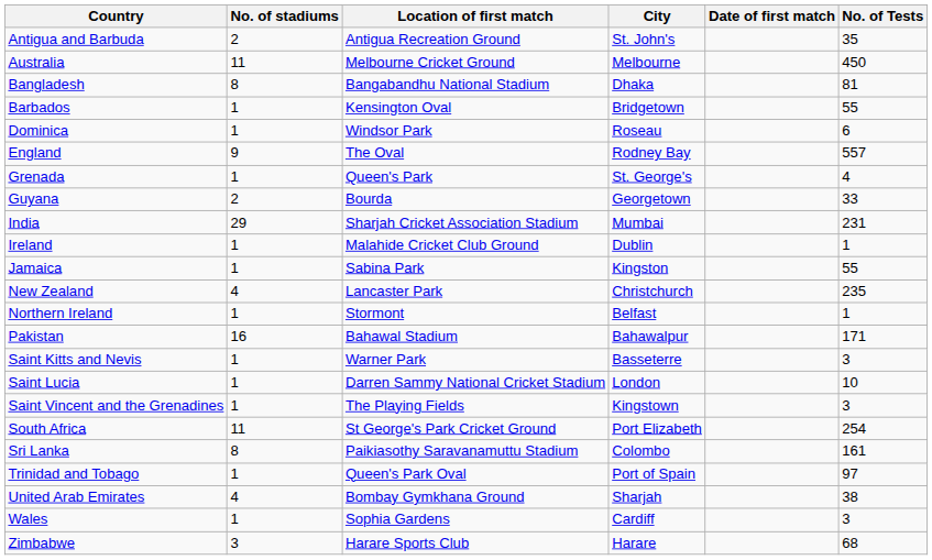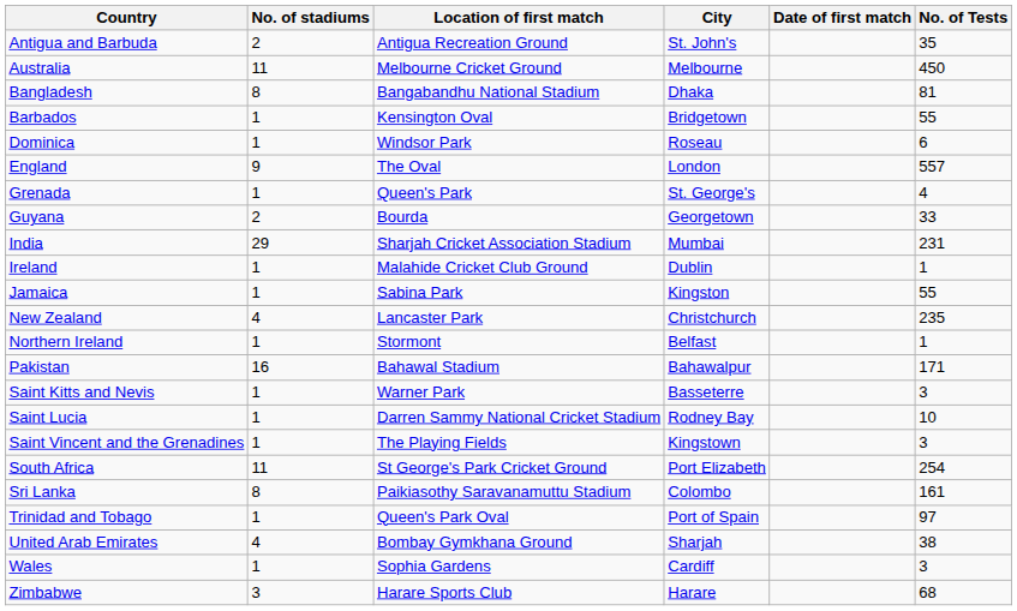England | City: Rodney Bay -> London
Saint Lucia | City: London -> Rodney Bay
